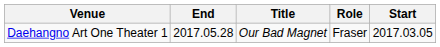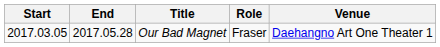columns swapped: Start <-> Venue
